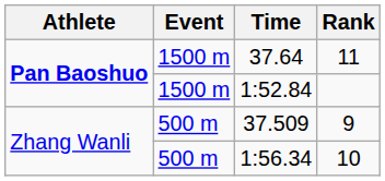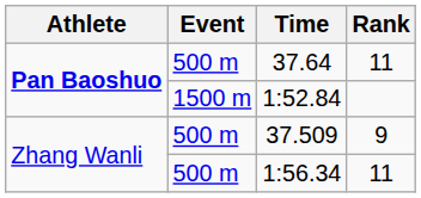37.64 | Event: 1500 m -> 500 m
1:56.34 | Rank: 10 -> 11
